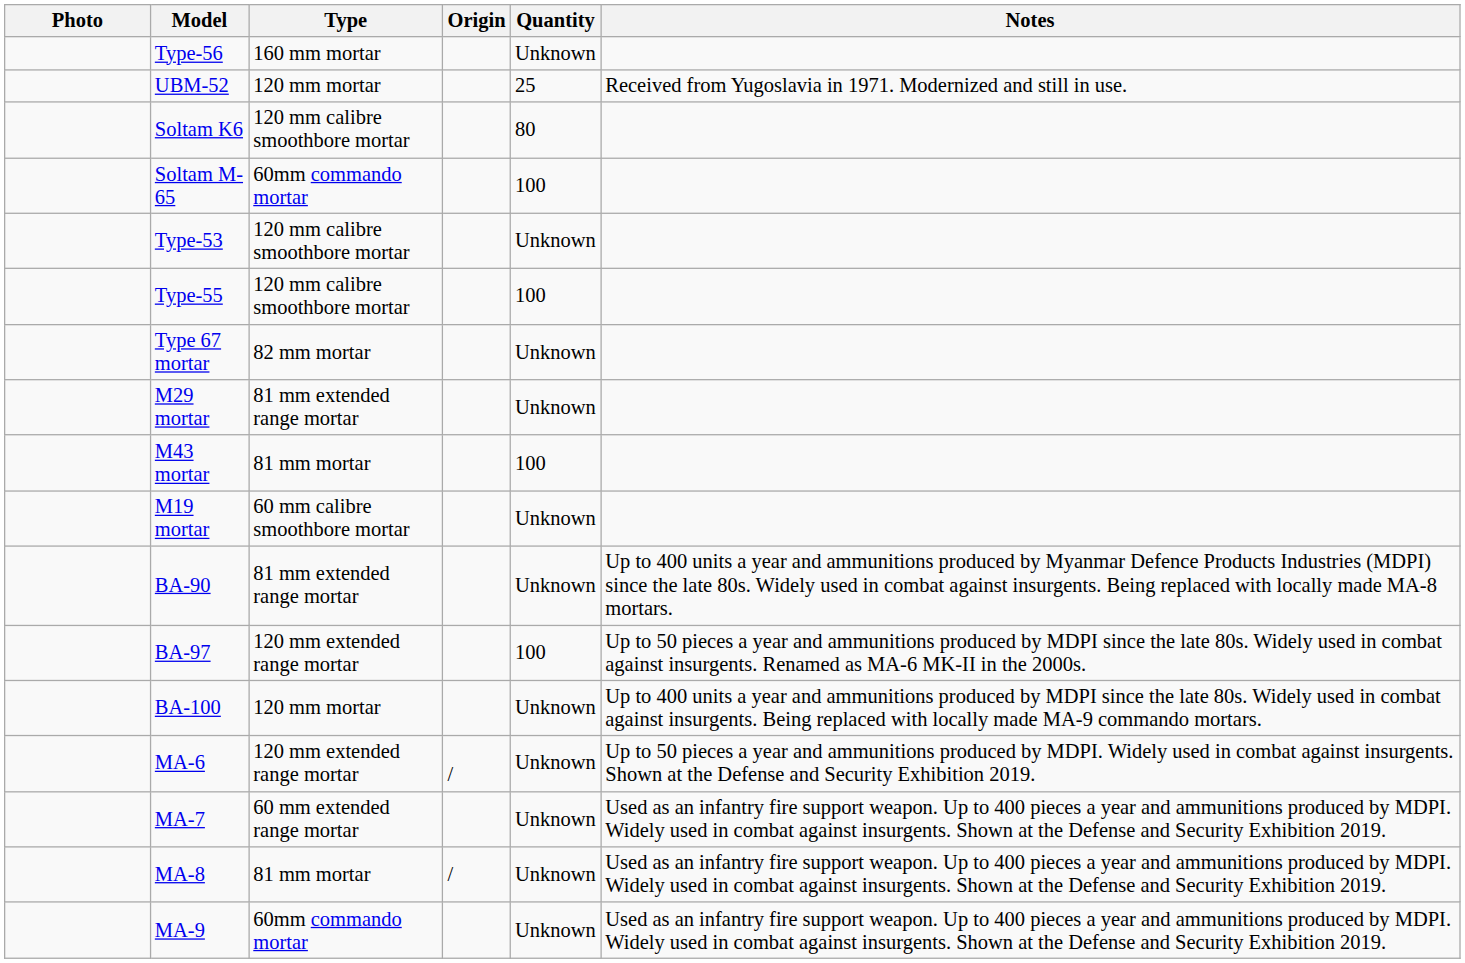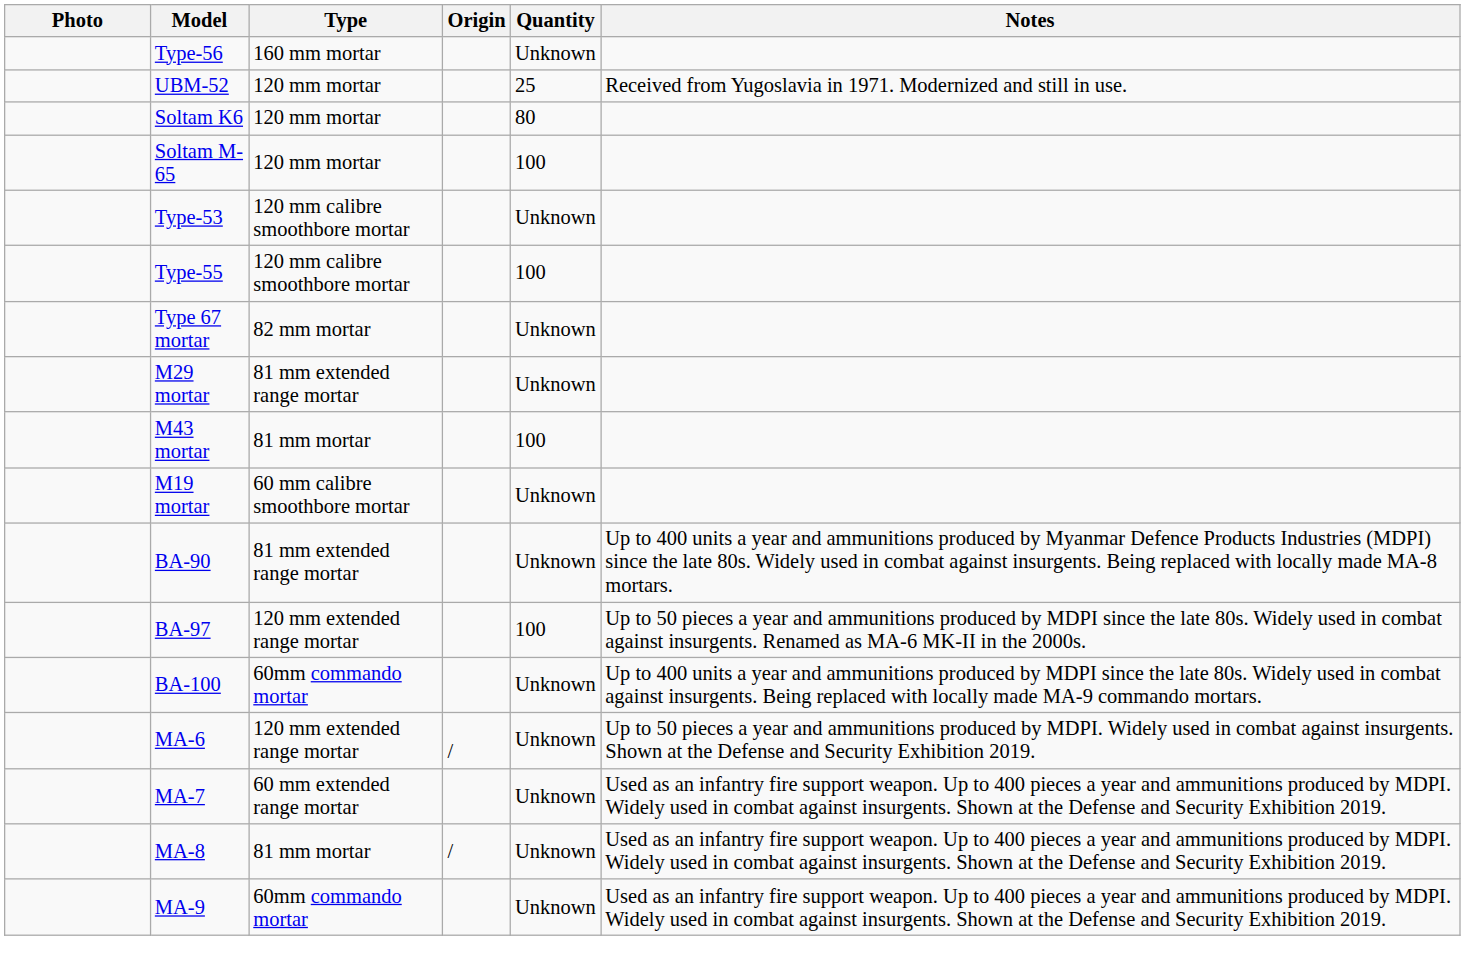Soltam K6 | Type: 120 mm calibre smoothbore mortar -> 120 mm mortar
Soltam M-65 | Type: 60mm commando mortar -> 120 mm mortar
BA-100 | Type: 120 mm mortar -> 60mm commando mortar
